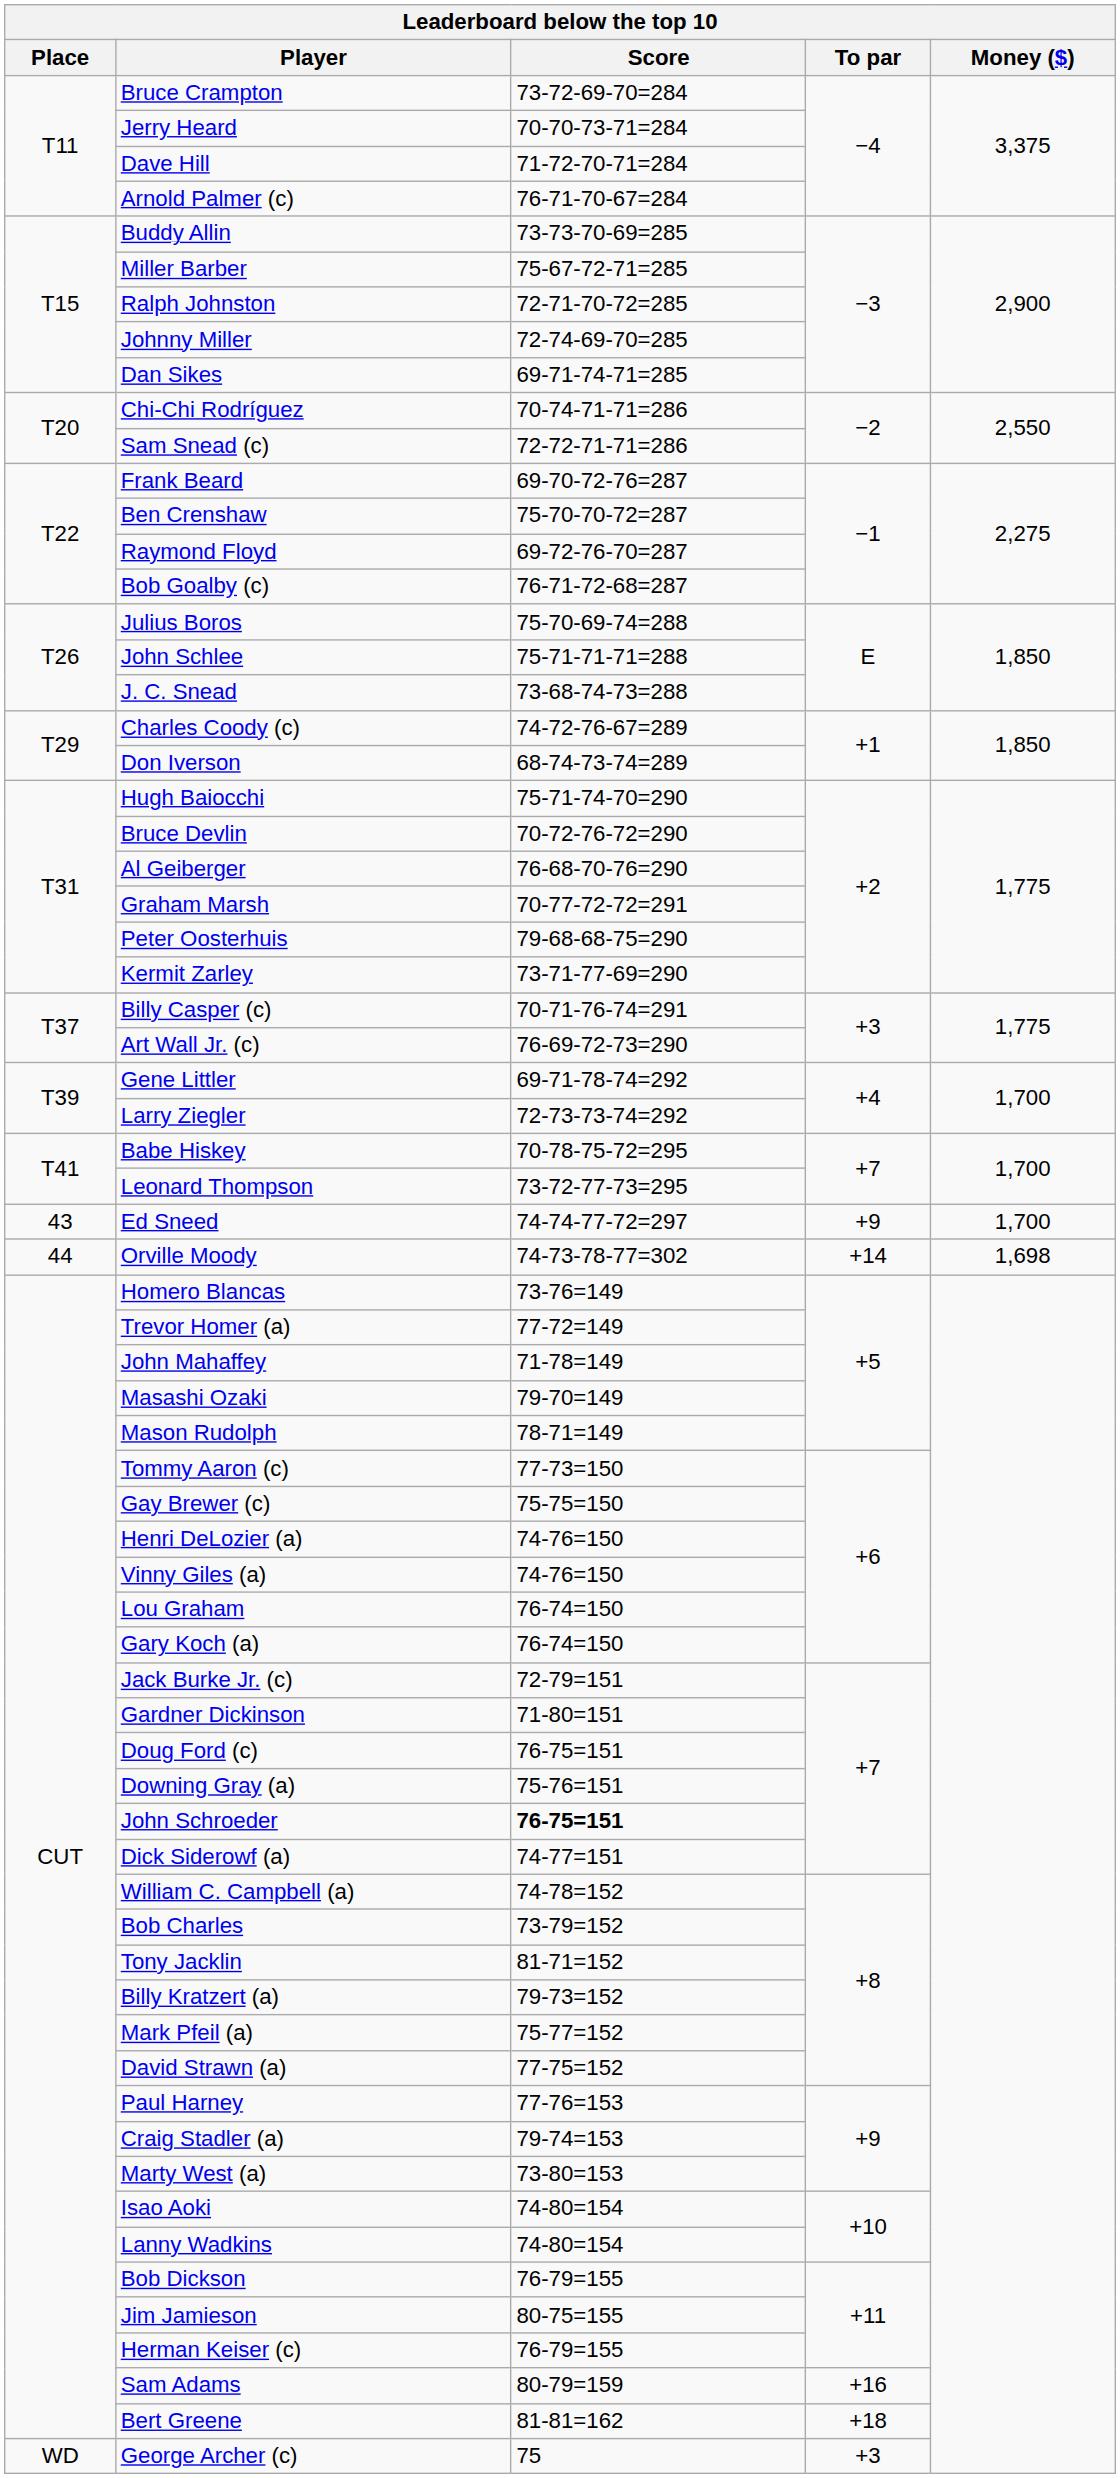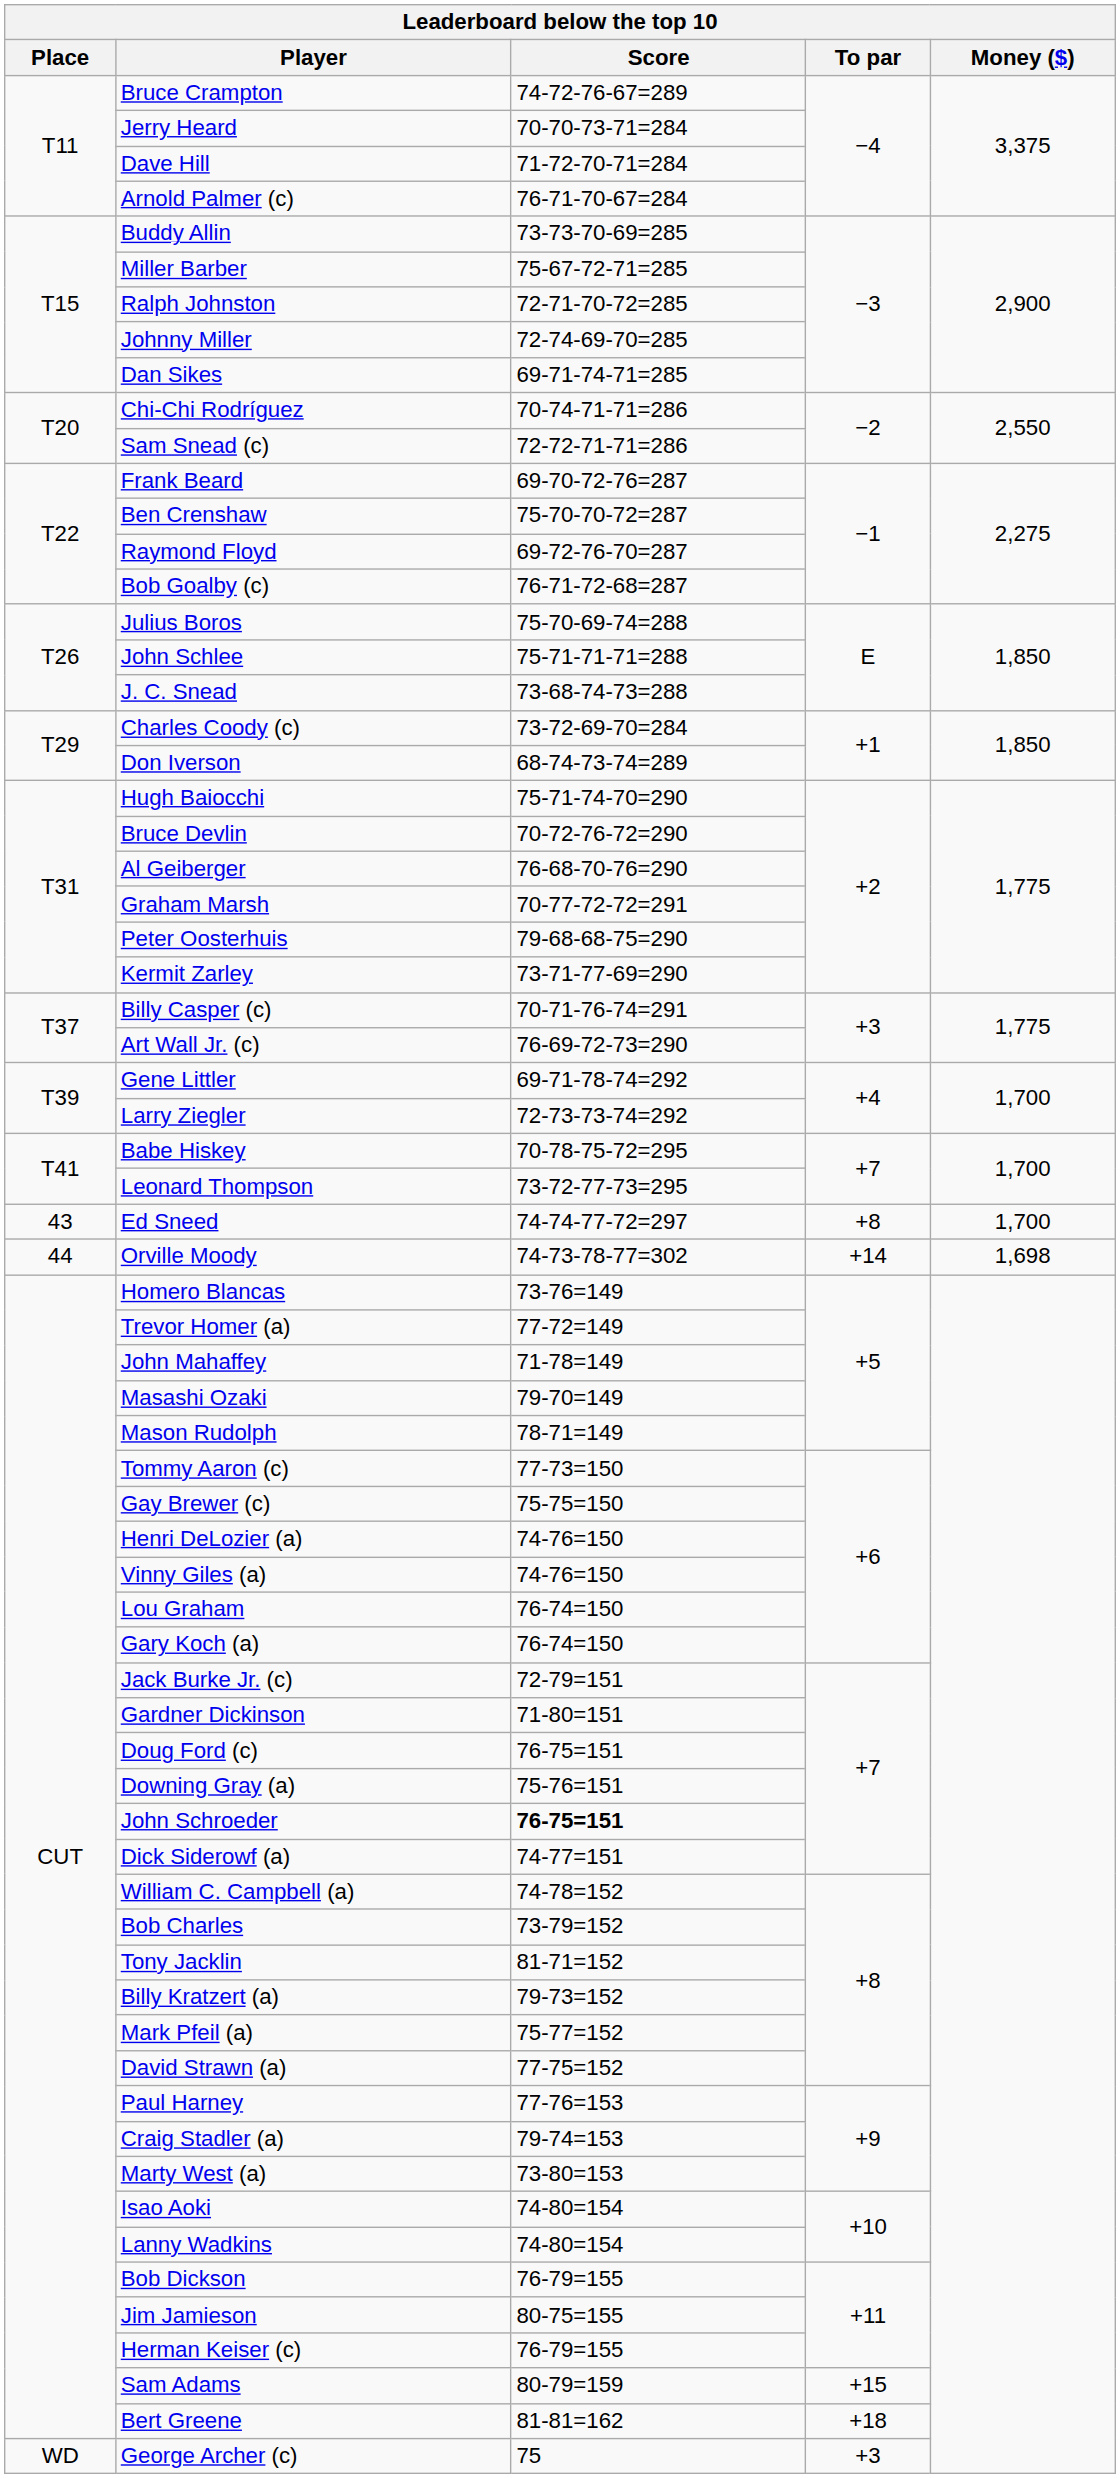Bruce Crampton | Score: 73-72-69-70=284 -> 74-72-76-67=289
Charles Coody (c) | Score: 74-72-76-67=289 -> 73-72-69-70=284
Ed Sneed | To par: +9 -> +8
Sam Adams | To par: +16 -> +15
